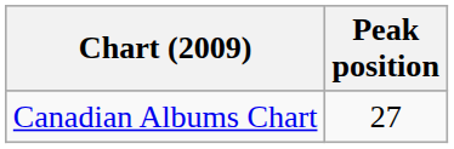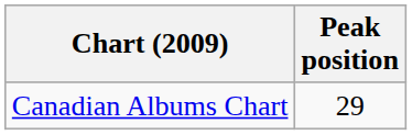Canadian Albums Chart | Peak position: 27 -> 29
